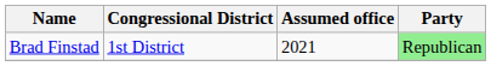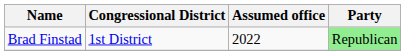Brad Finstad | Assumed office: 2021 -> 2022
